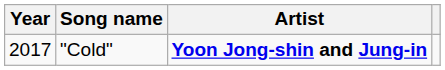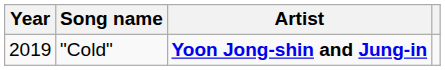"Cold" | Year: 2017 -> 2019
